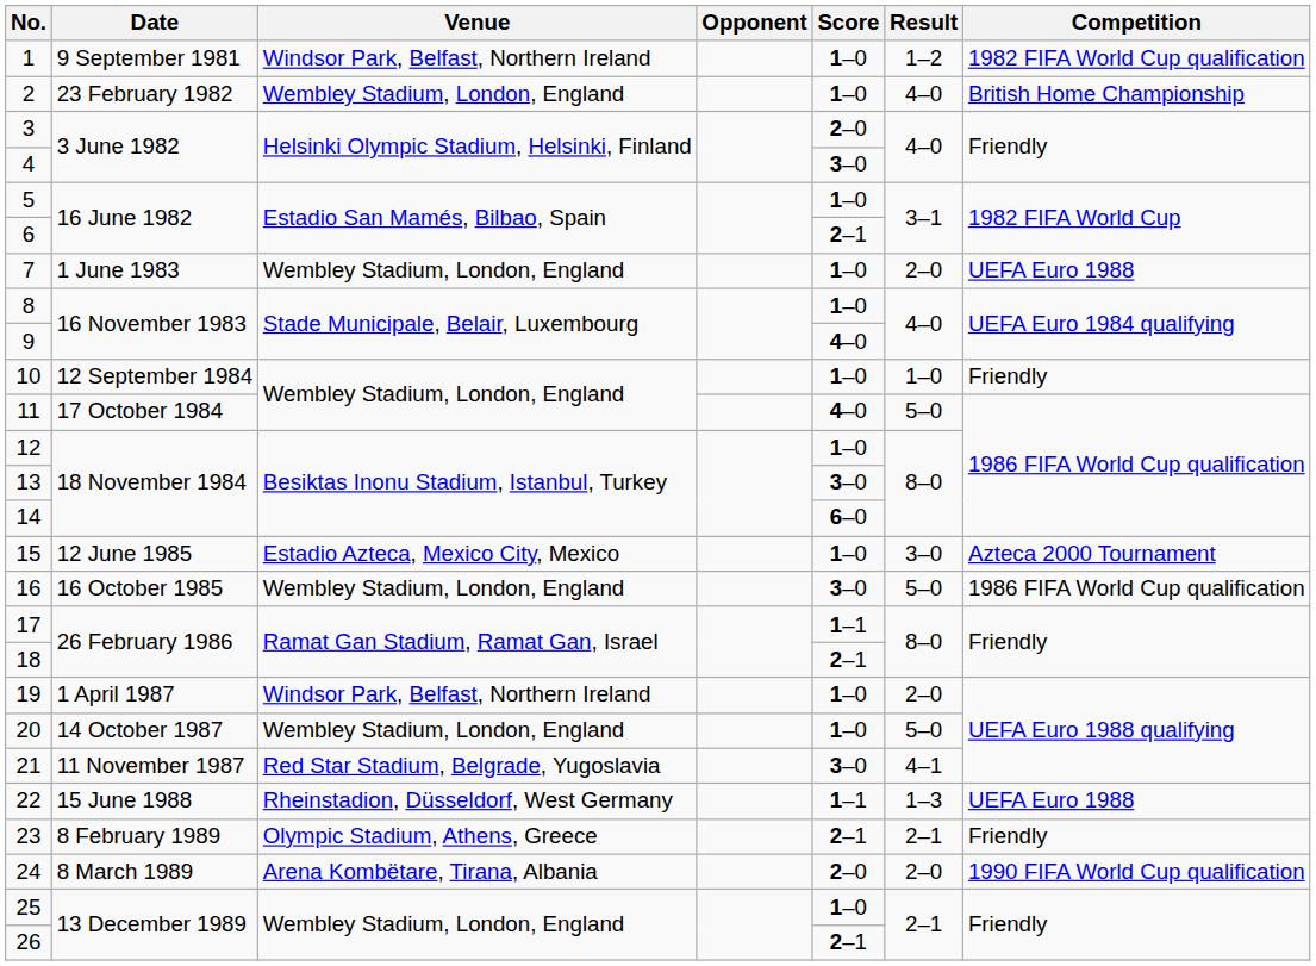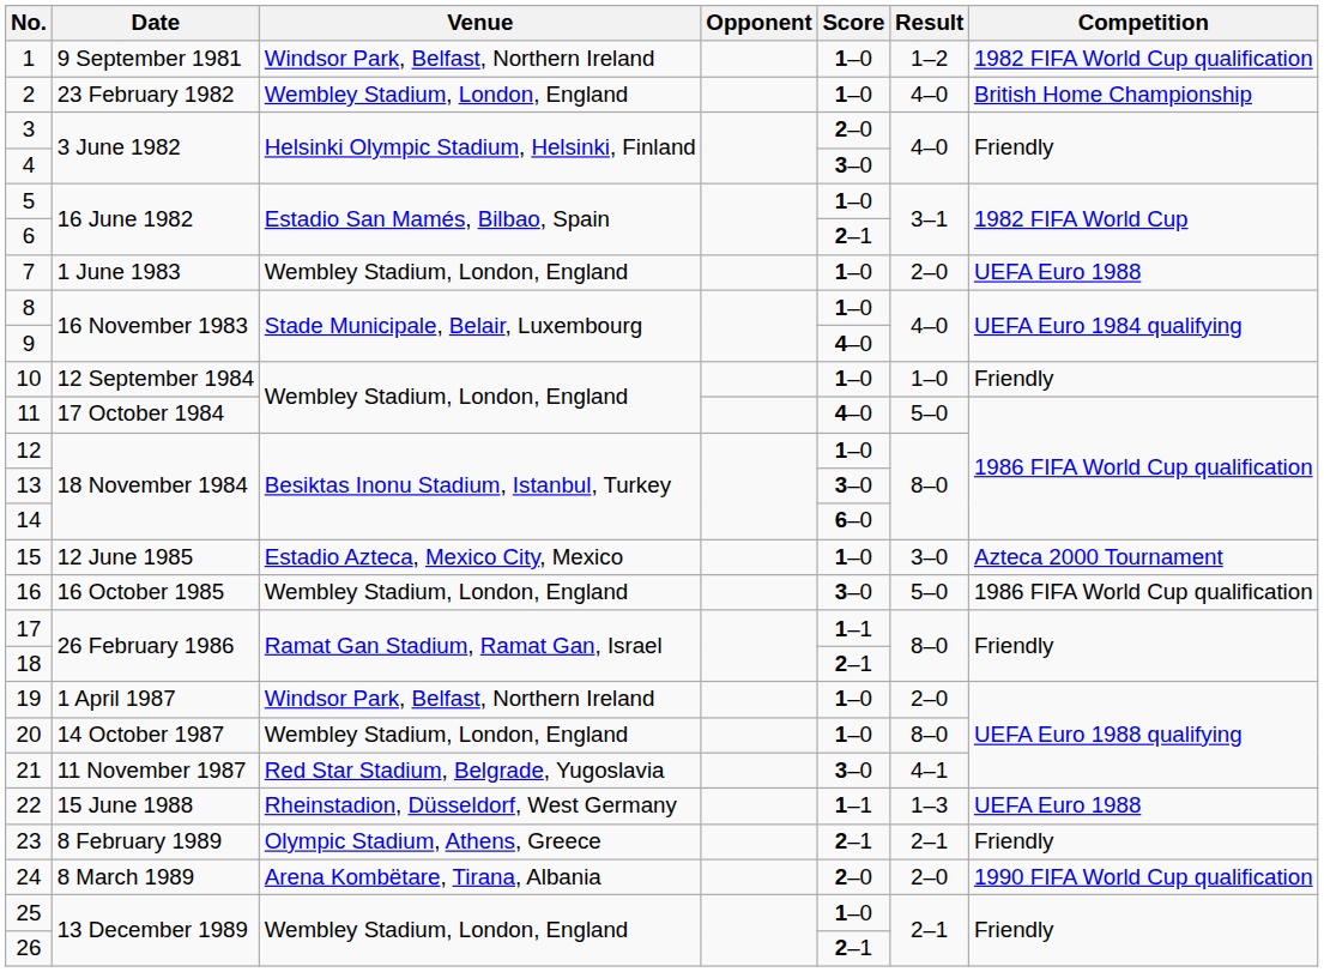20 | Result: 5–0 -> 8–0
